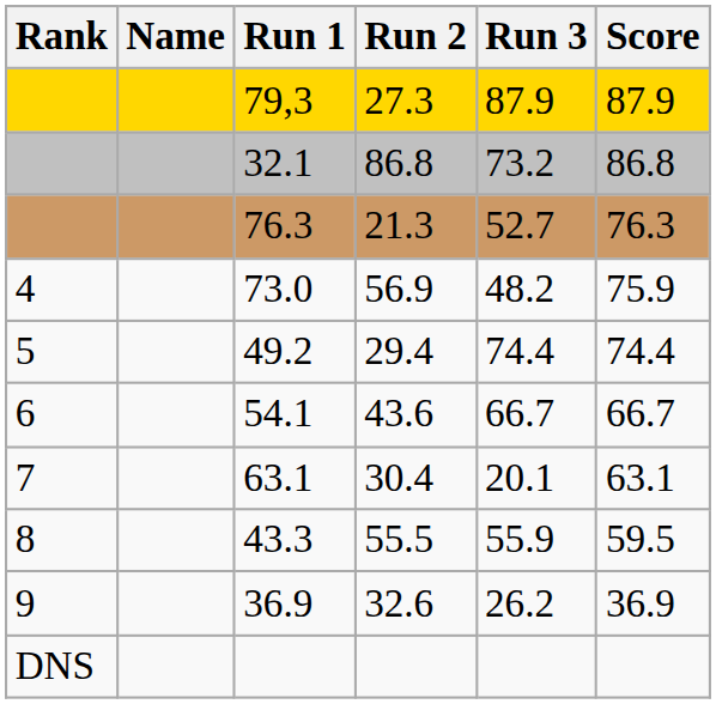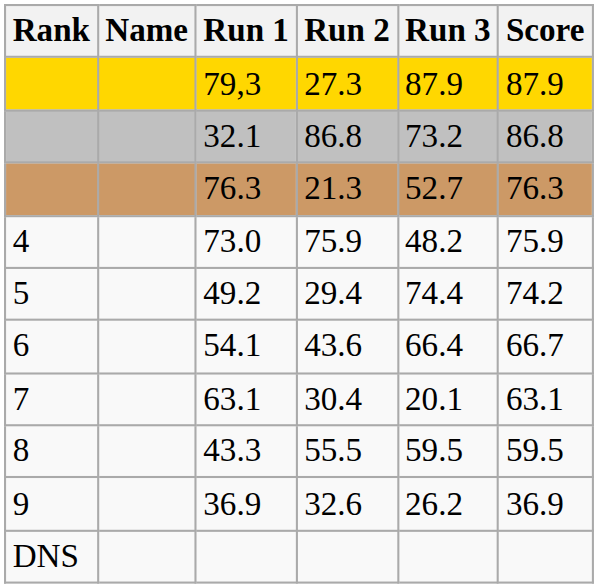73.0 | Run 2: 56.9 -> 75.9
49.2 | Score: 74.4 -> 74.2
54.1 | Run 3: 66.7 -> 66.4
43.3 | Run 3: 55.9 -> 59.5
